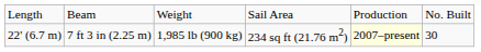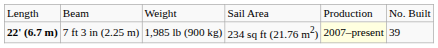7 ft 3 in (2.25 m) | column 1: normal -> bold
7 ft 3 in (2.25 m) | column 6: 30 -> 39
